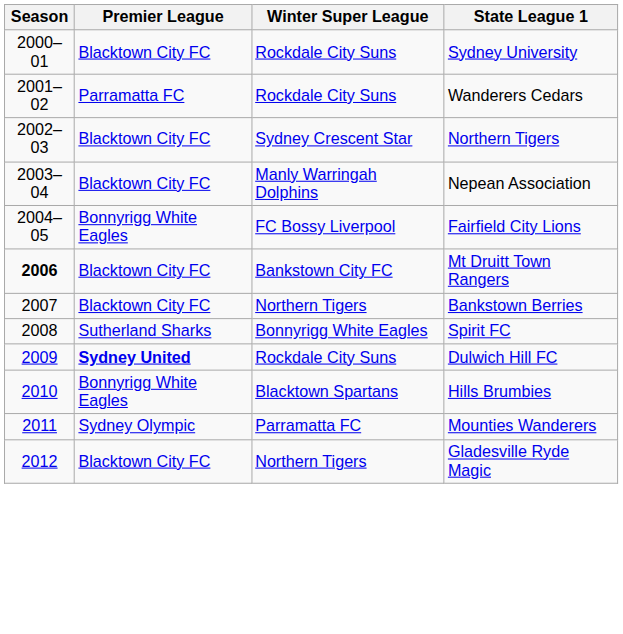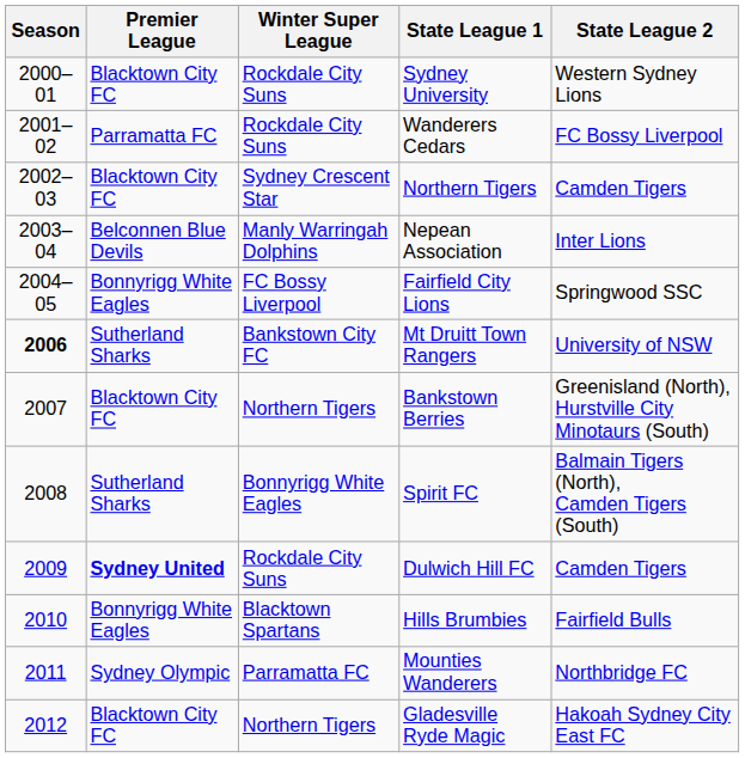+ column: State League 2 | Western Sydney Lions | FC Bossy Liverpool | Camden Tigers | Inter Lions | Springwood SSC | University of NSW | Greenisland (North), Hurstville City Minotaurs (South) | Balmain Tigers (North), Camden Tigers (South) | Camden Tigers | Fairfield Bulls | Northbridge FC | Hakoah Sydney City East FC
Nepean Association | Premier League: Blacktown City FC -> Belconnen Blue Devils
Mt Druitt Town Rangers | Premier League: Blacktown City FC -> Sutherland Sharks
